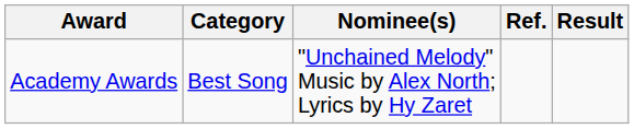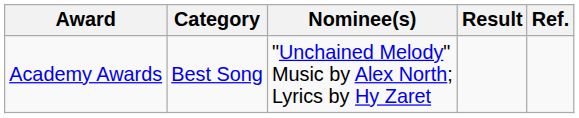columns swapped: Result <-> Ref.
